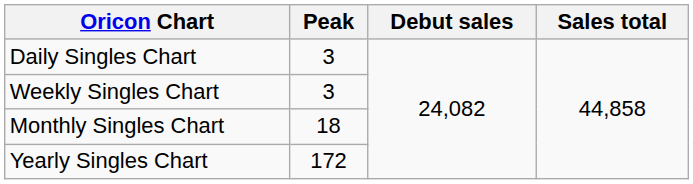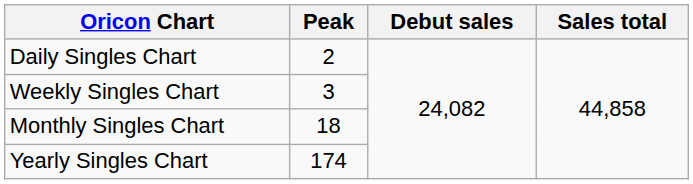Daily Singles Chart | Peak: 3 -> 2
Yearly Singles Chart | Peak: 172 -> 174
